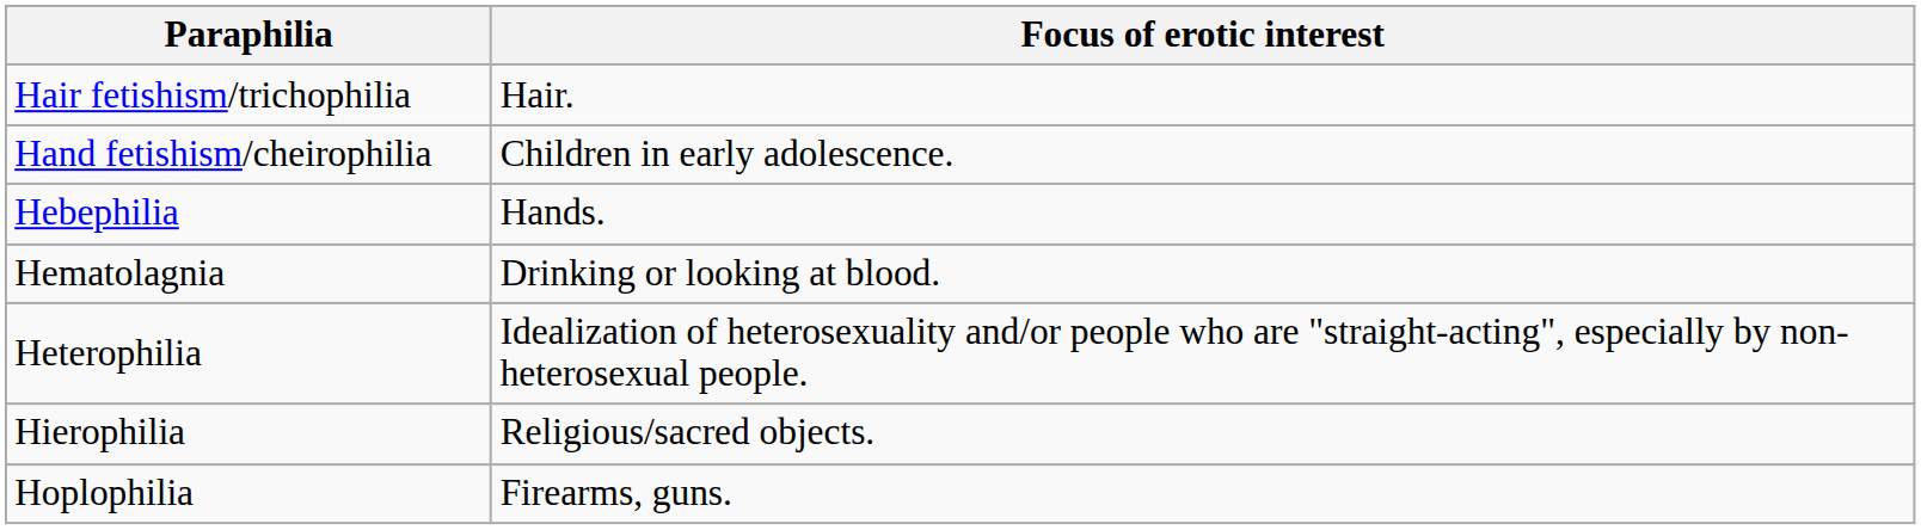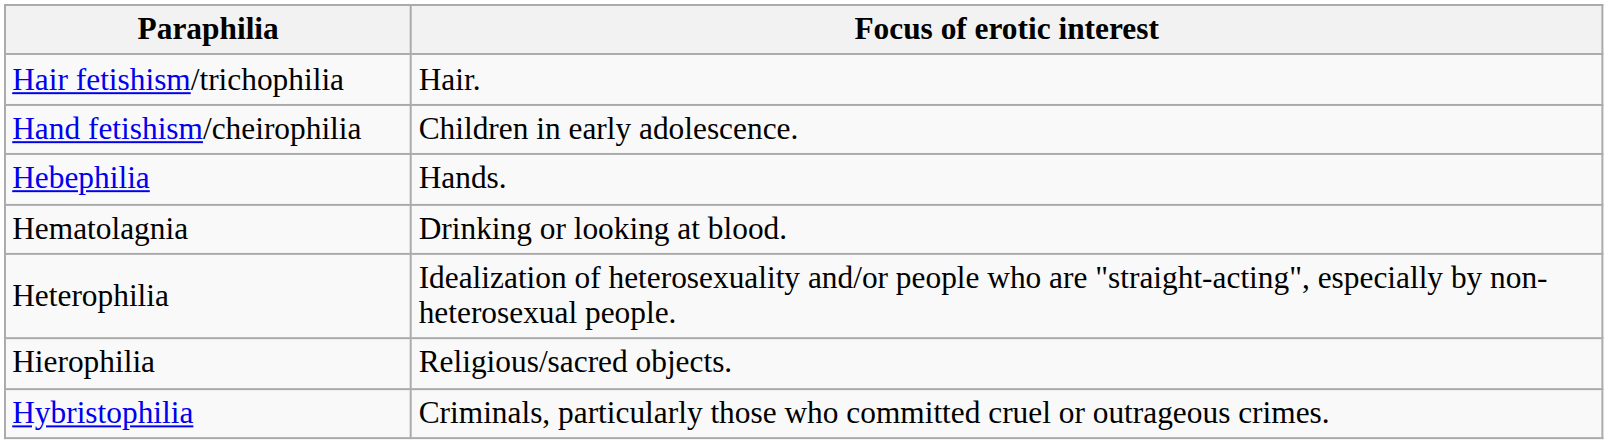- row: Hoplophilia | Firearms, guns.
+ row: Hybristophilia | Criminals, particularly those who committed cruel or outrageous crimes.
